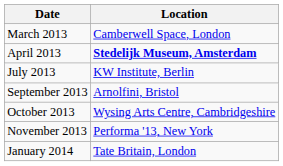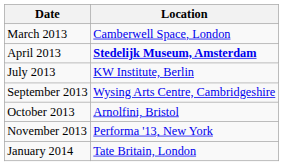September 2013 | Location: Arnolfini, Bristol -> Wysing Arts Centre, Cambridgeshire
October 2013 | Location: Wysing Arts Centre, Cambridgeshire -> Arnolfini, Bristol
